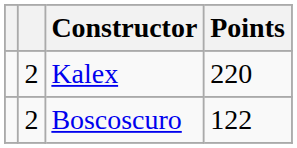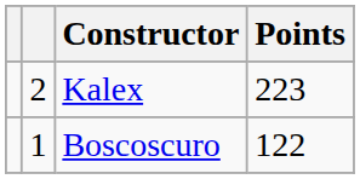Kalex | Points: 220 -> 223
Boscoscuro | column 2: 2 -> 1
